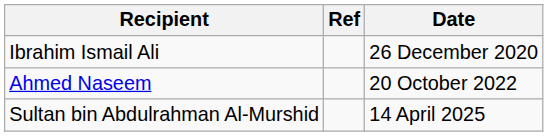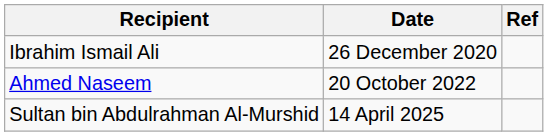columns swapped: Date <-> Ref
